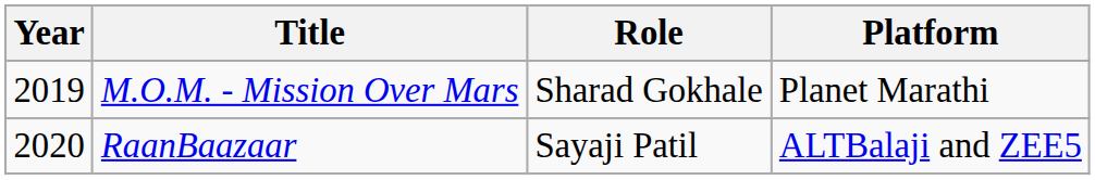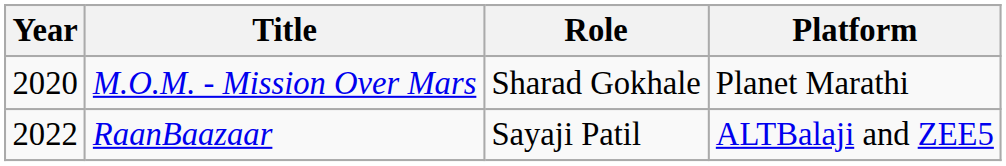M.O.M. - Mission Over Mars | Year: 2019 -> 2020
RaanBaazaar | Year: 2020 -> 2022
